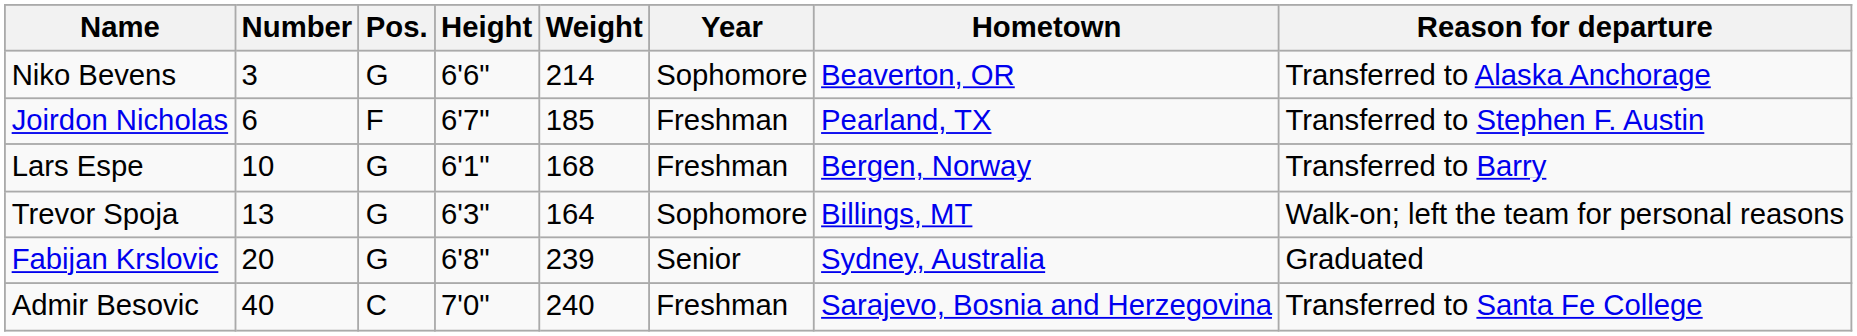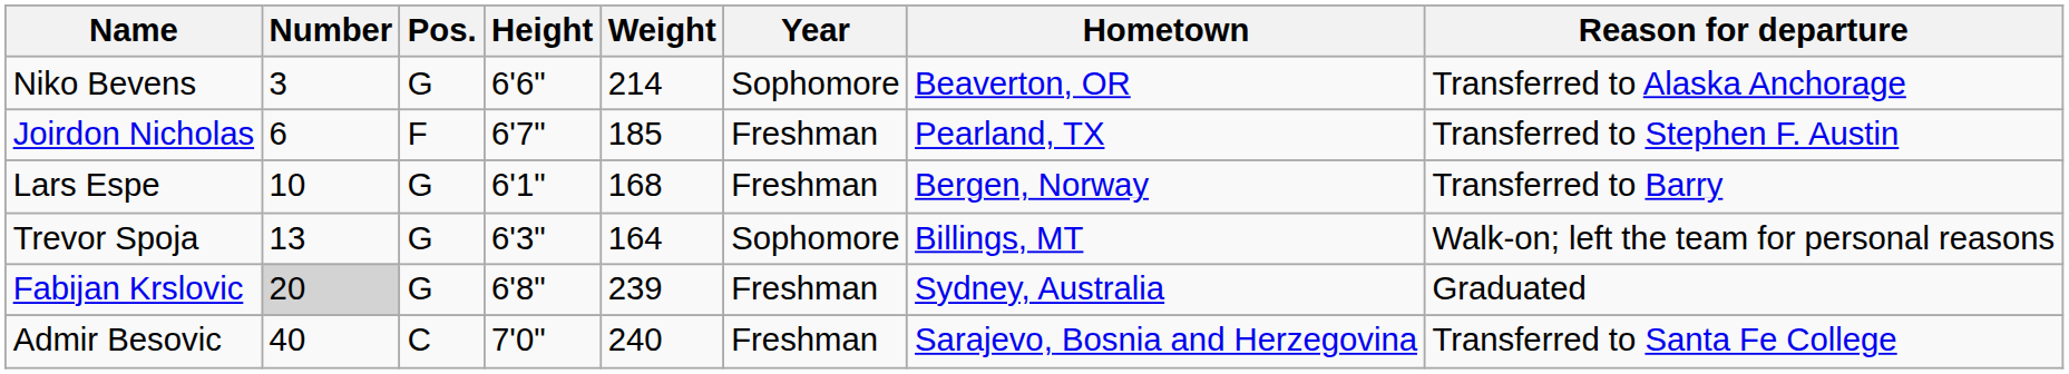Fabijan Krslovic | Number: no background -> lightgrey background
Fabijan Krslovic | Year: Senior -> Freshman
